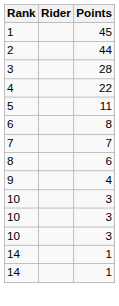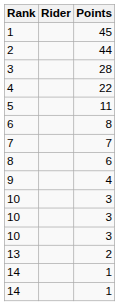+ row: 13 | 2
